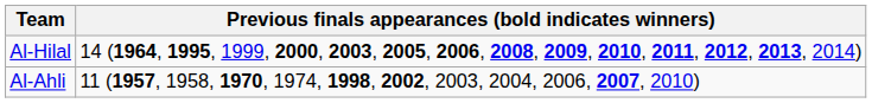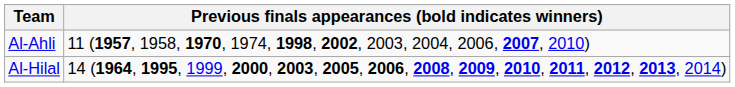rows swapped: Al-Hilal <-> Al-Ahli
